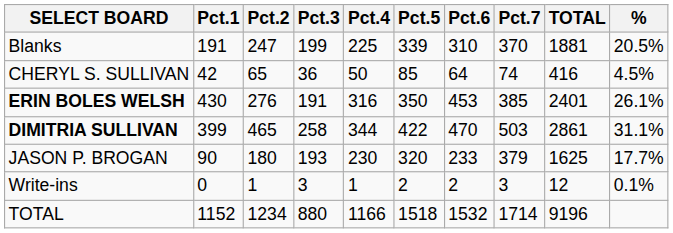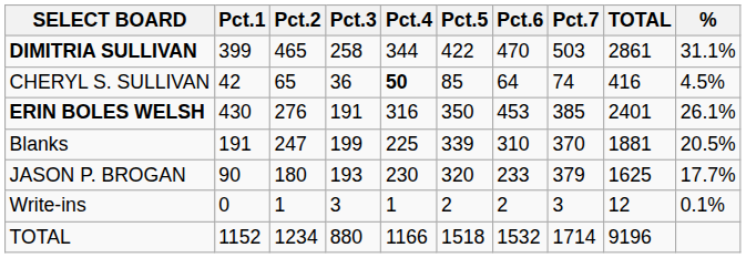rows swapped: Blanks <-> DIMITRIA SULLIVAN
CHERYL S. SULLIVAN | Pct.4: normal -> bold
